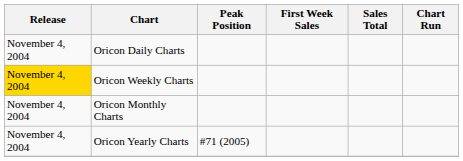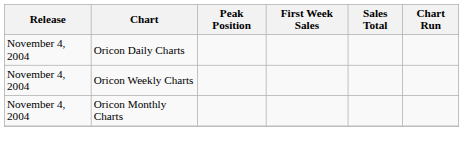Oricon Weekly Charts | Release: gold background -> no background
- row: November 4, 2004 | Oricon Yearly Charts | #71 (2005)
